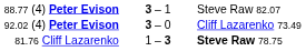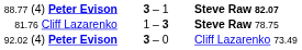88.77 (4) Peter Evison | column 3: normal -> bold
rows swapped: 81.76 Cliff Lazarenko <-> 92.02 (4) Peter Evison
